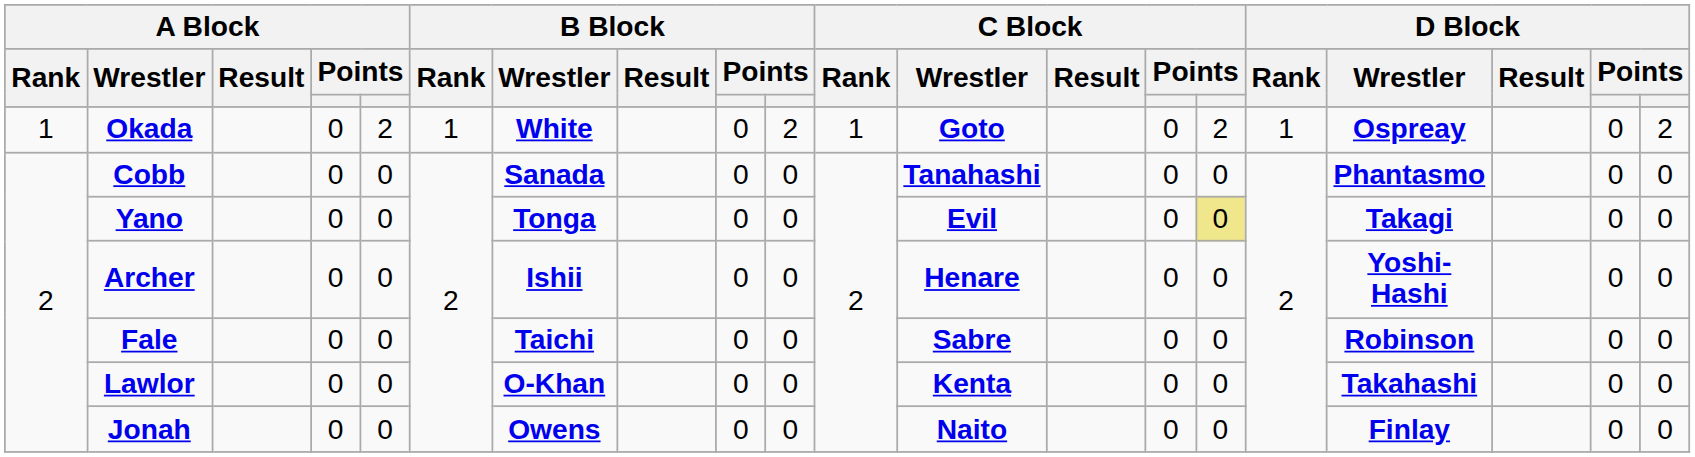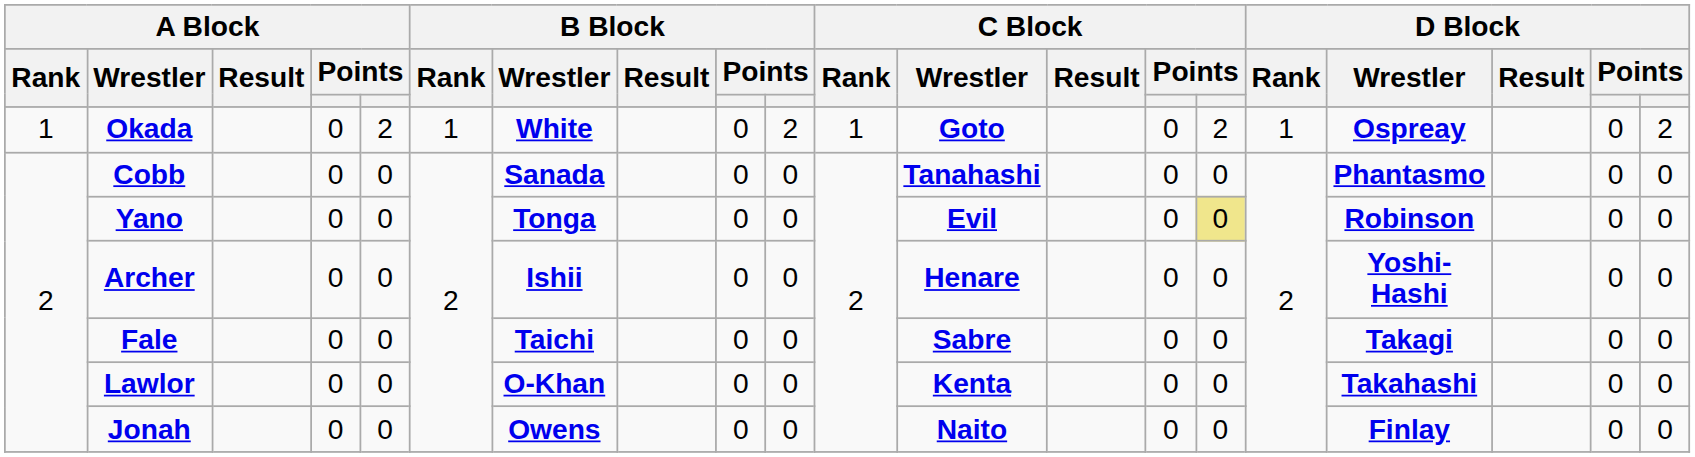Yano | D Block / Wrestler: Takagi -> Robinson
Fale | D Block / Wrestler: Robinson -> Takagi
